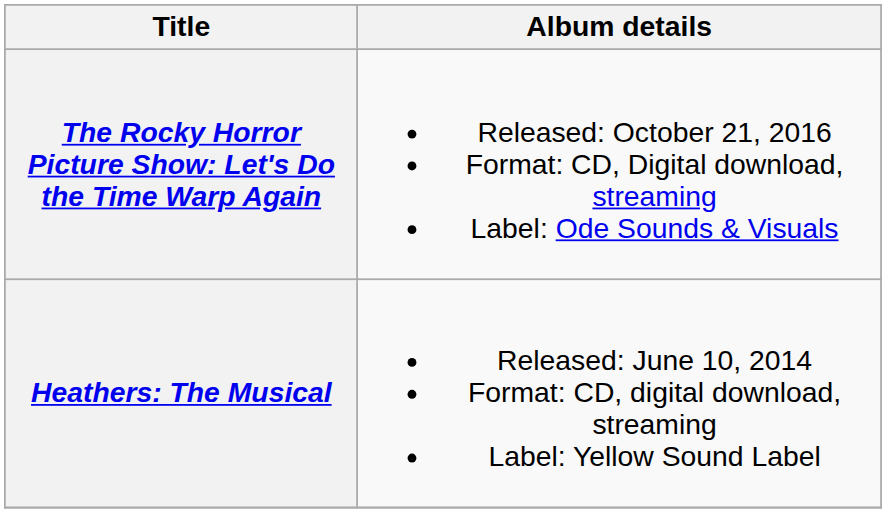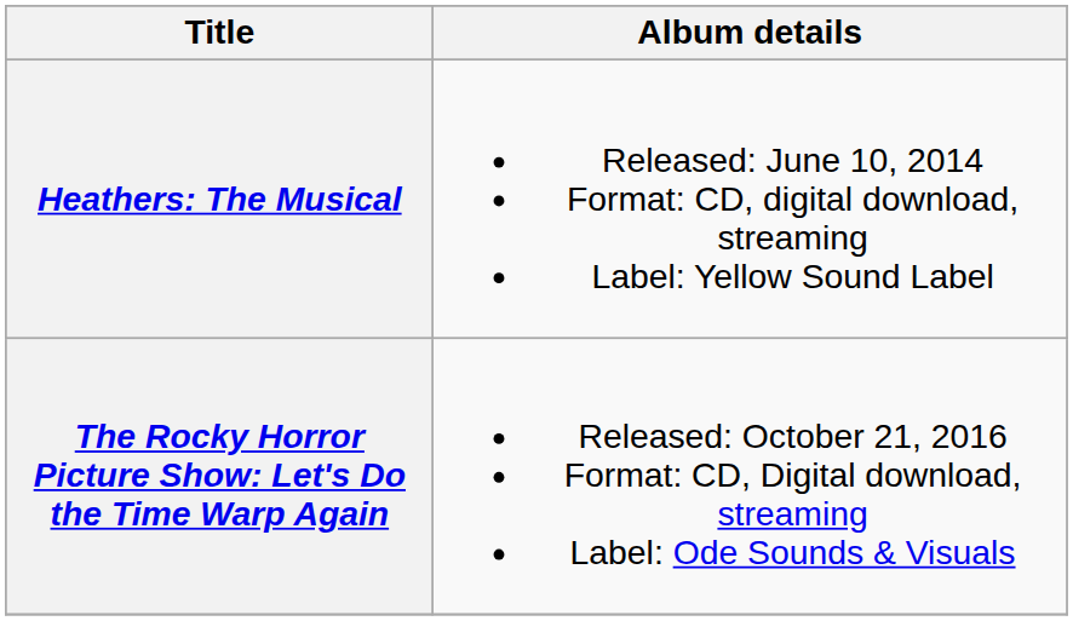rows swapped: Heathers: The Musical <-> The Rocky Horror Picture Show: Let's Do the Time Warp Again
